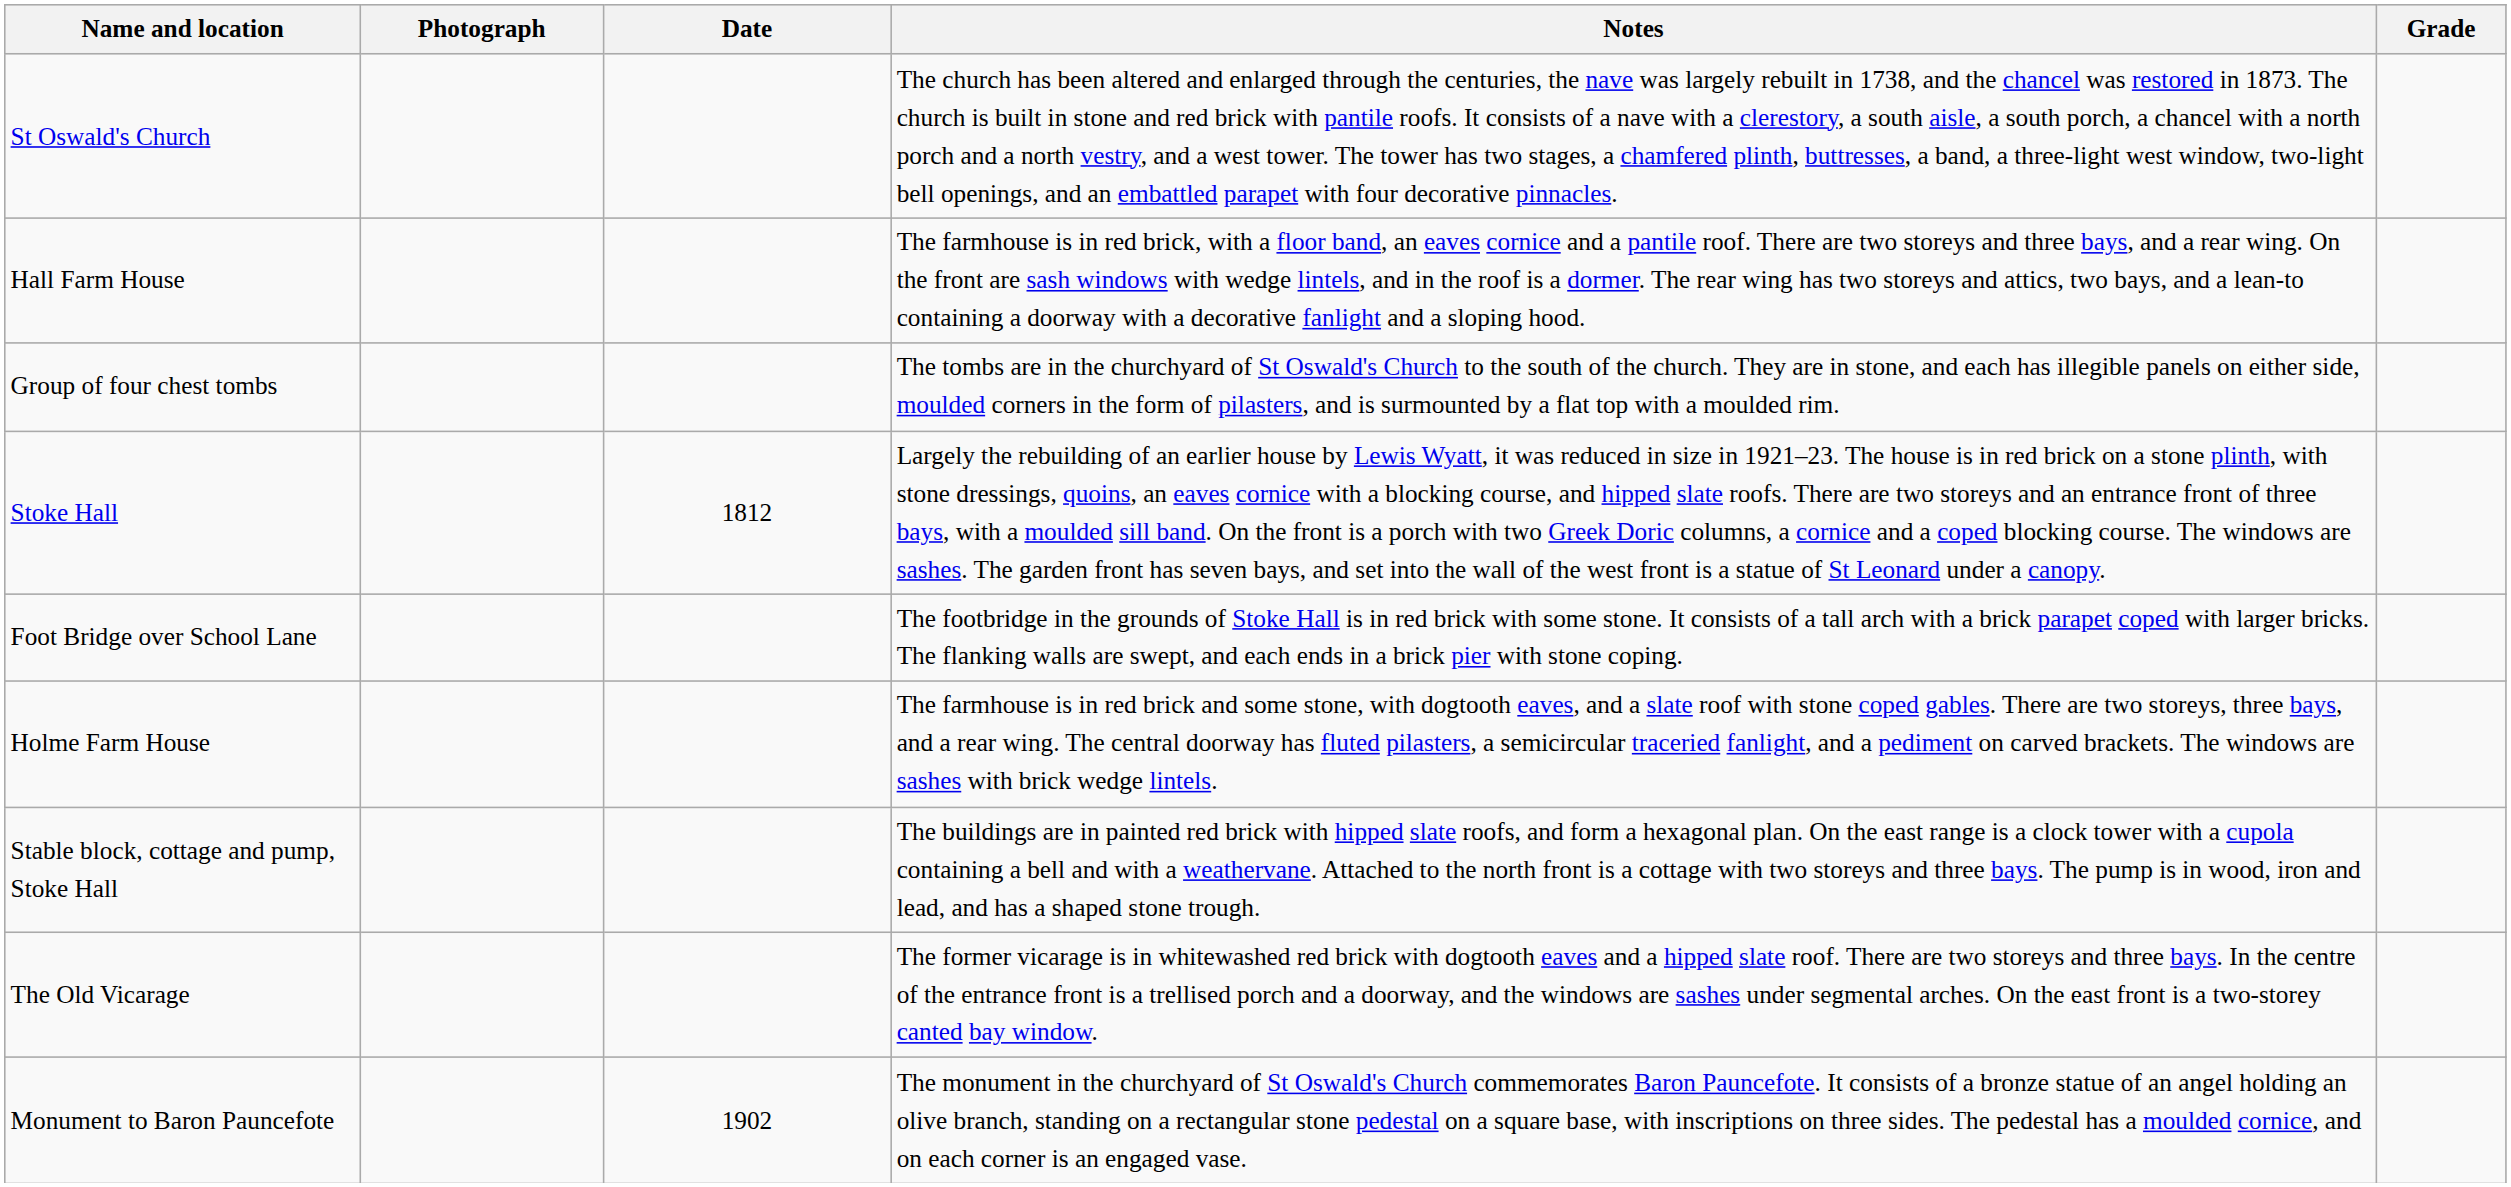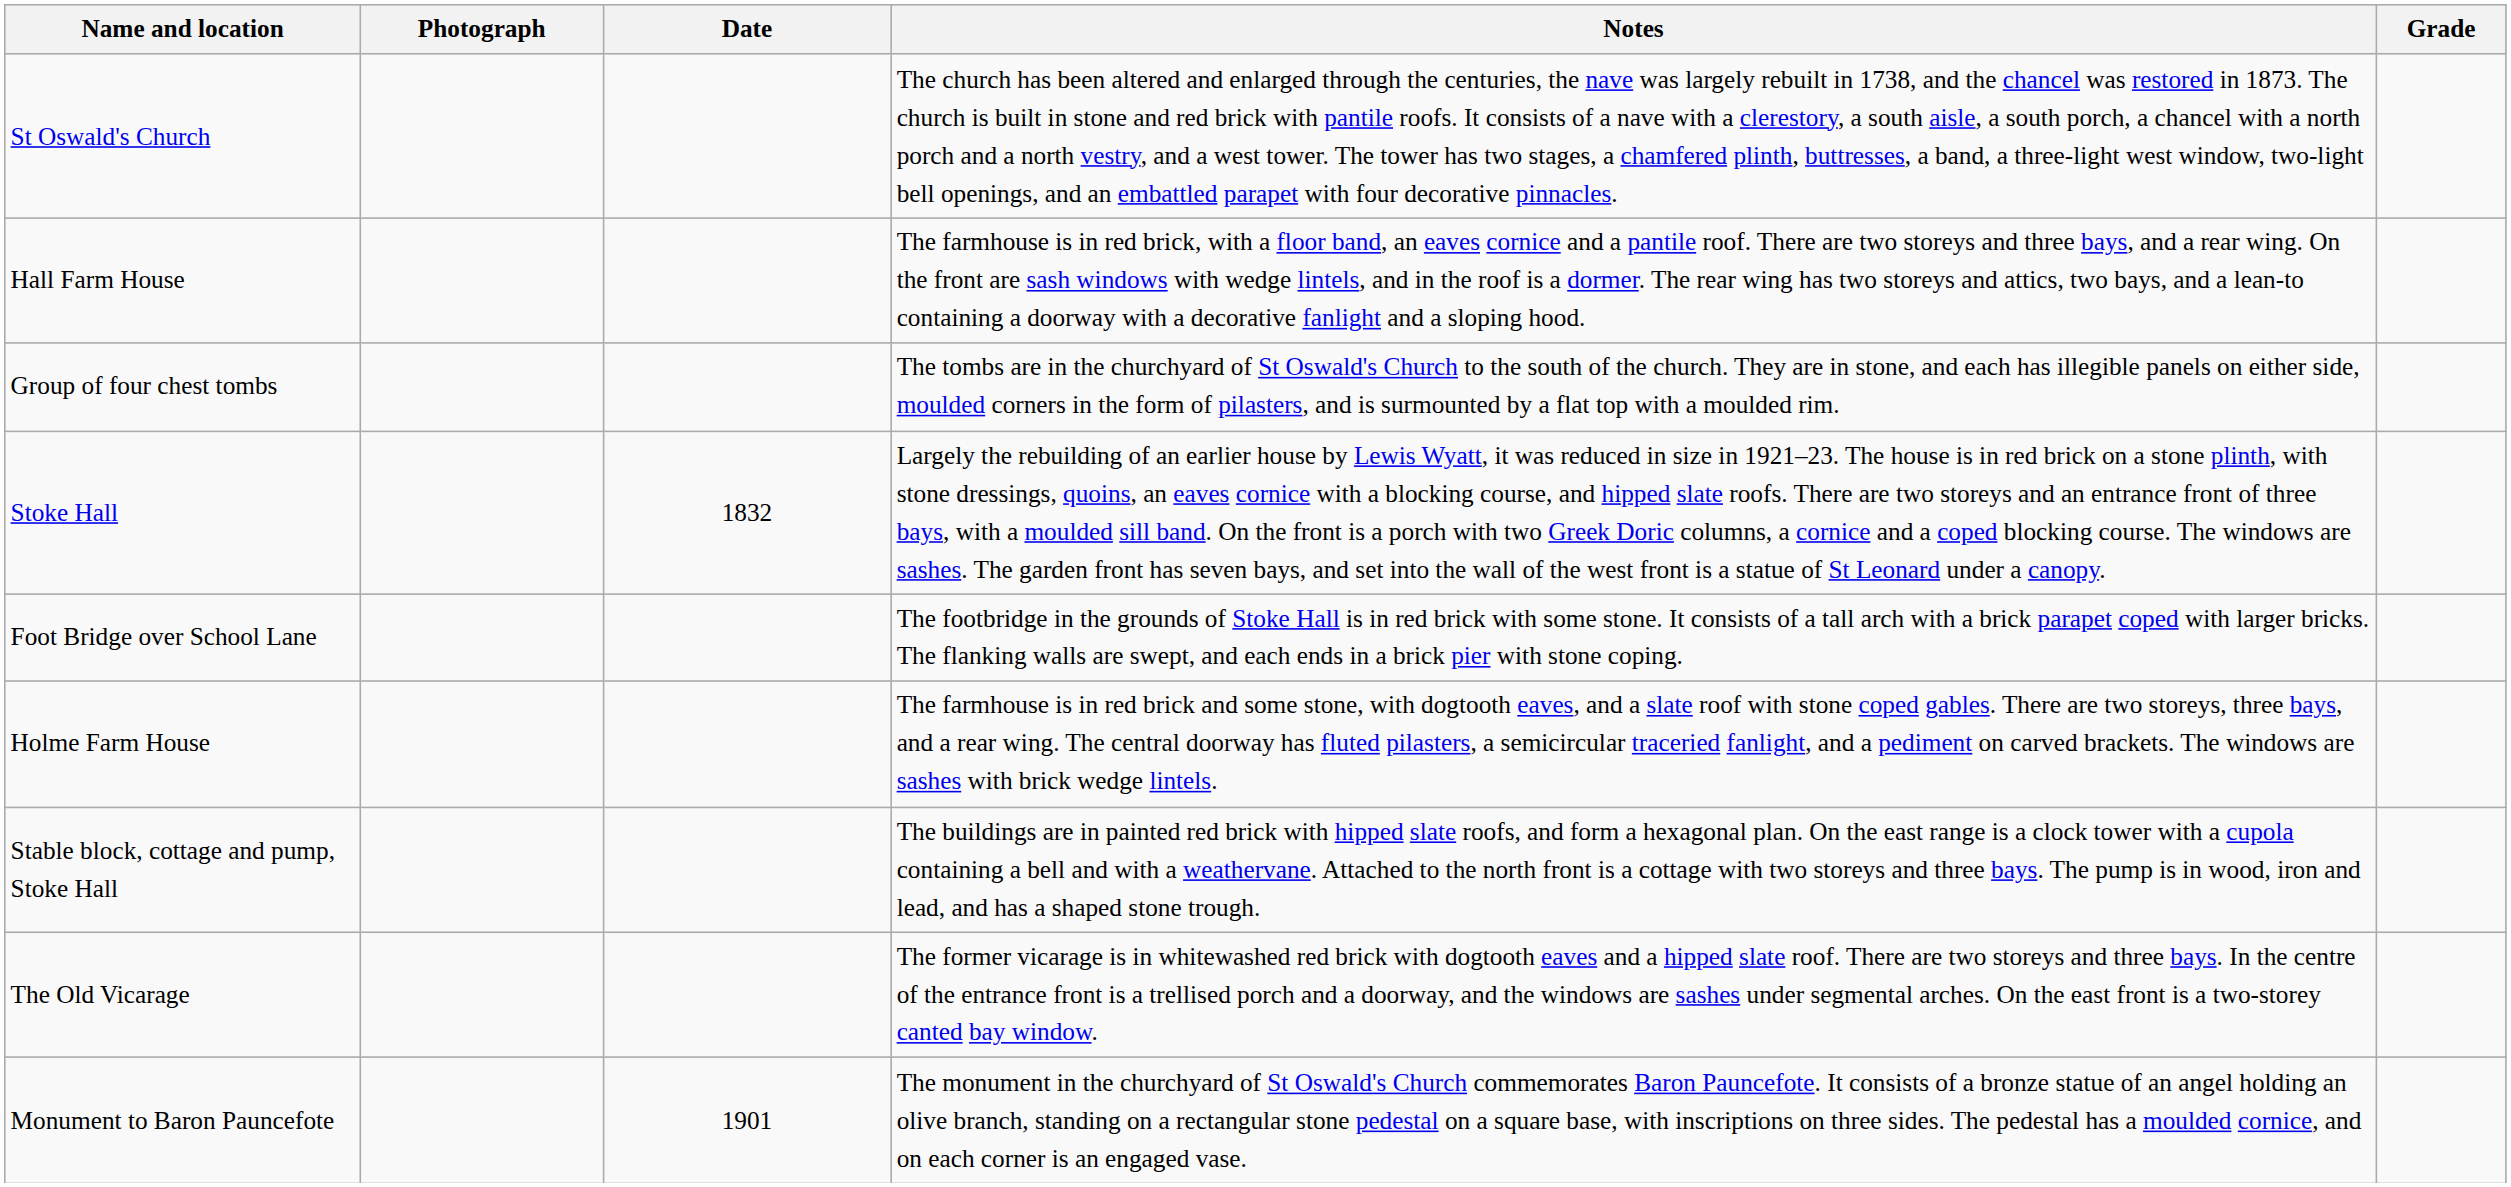Stoke Hall | Date: 1812 -> 1832
Monument to Baron Pauncefote | Date: 1902 -> 1901
